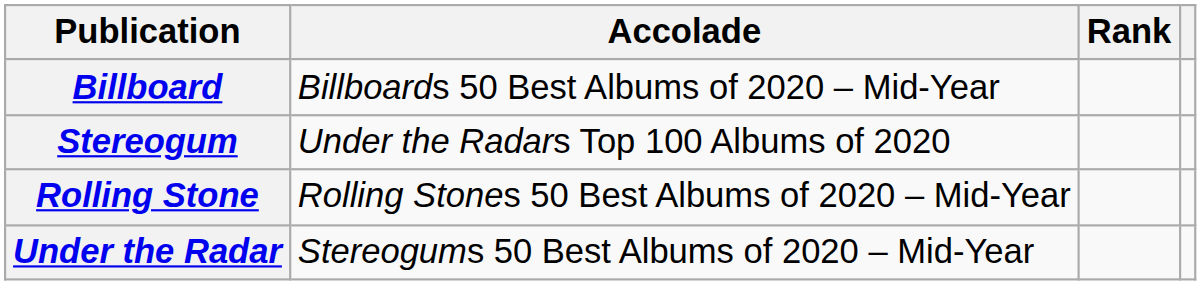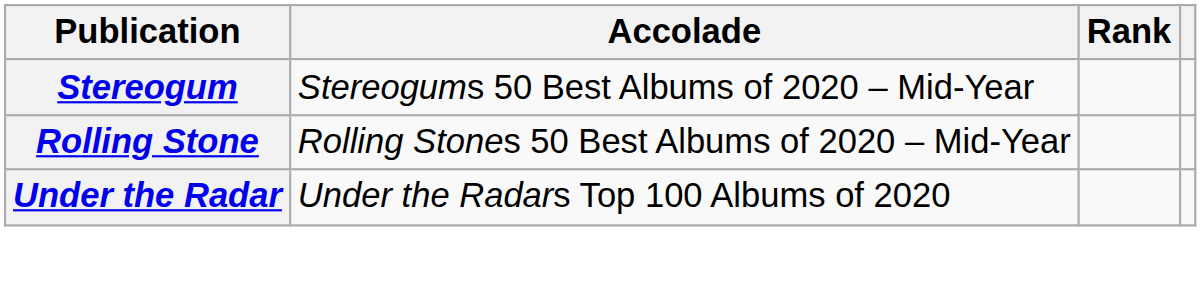- row: Billboard | Billboards 50 Best Albums of 2020 – Mid-Year
Stereogum | Accolade: Under the Radars Top 100 Albums of 2020 -> Stereogums 50 Best Albums of 2020 – Mid-Year
Under the Radar | Accolade: Stereogums 50 Best Albums of 2020 – Mid-Year -> Under the Radars Top 100 Albums of 2020
